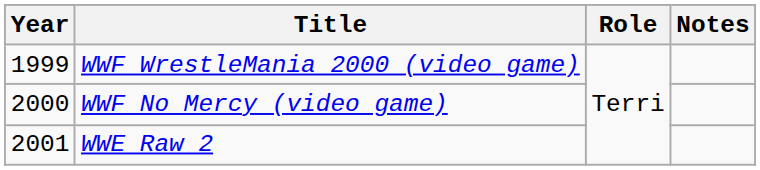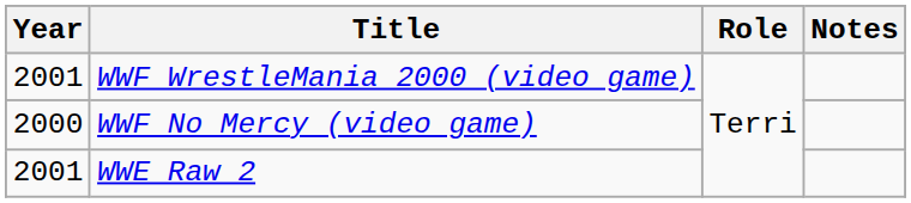WWF WrestleMania 2000 (video game) | Year: 1999 -> 2001
